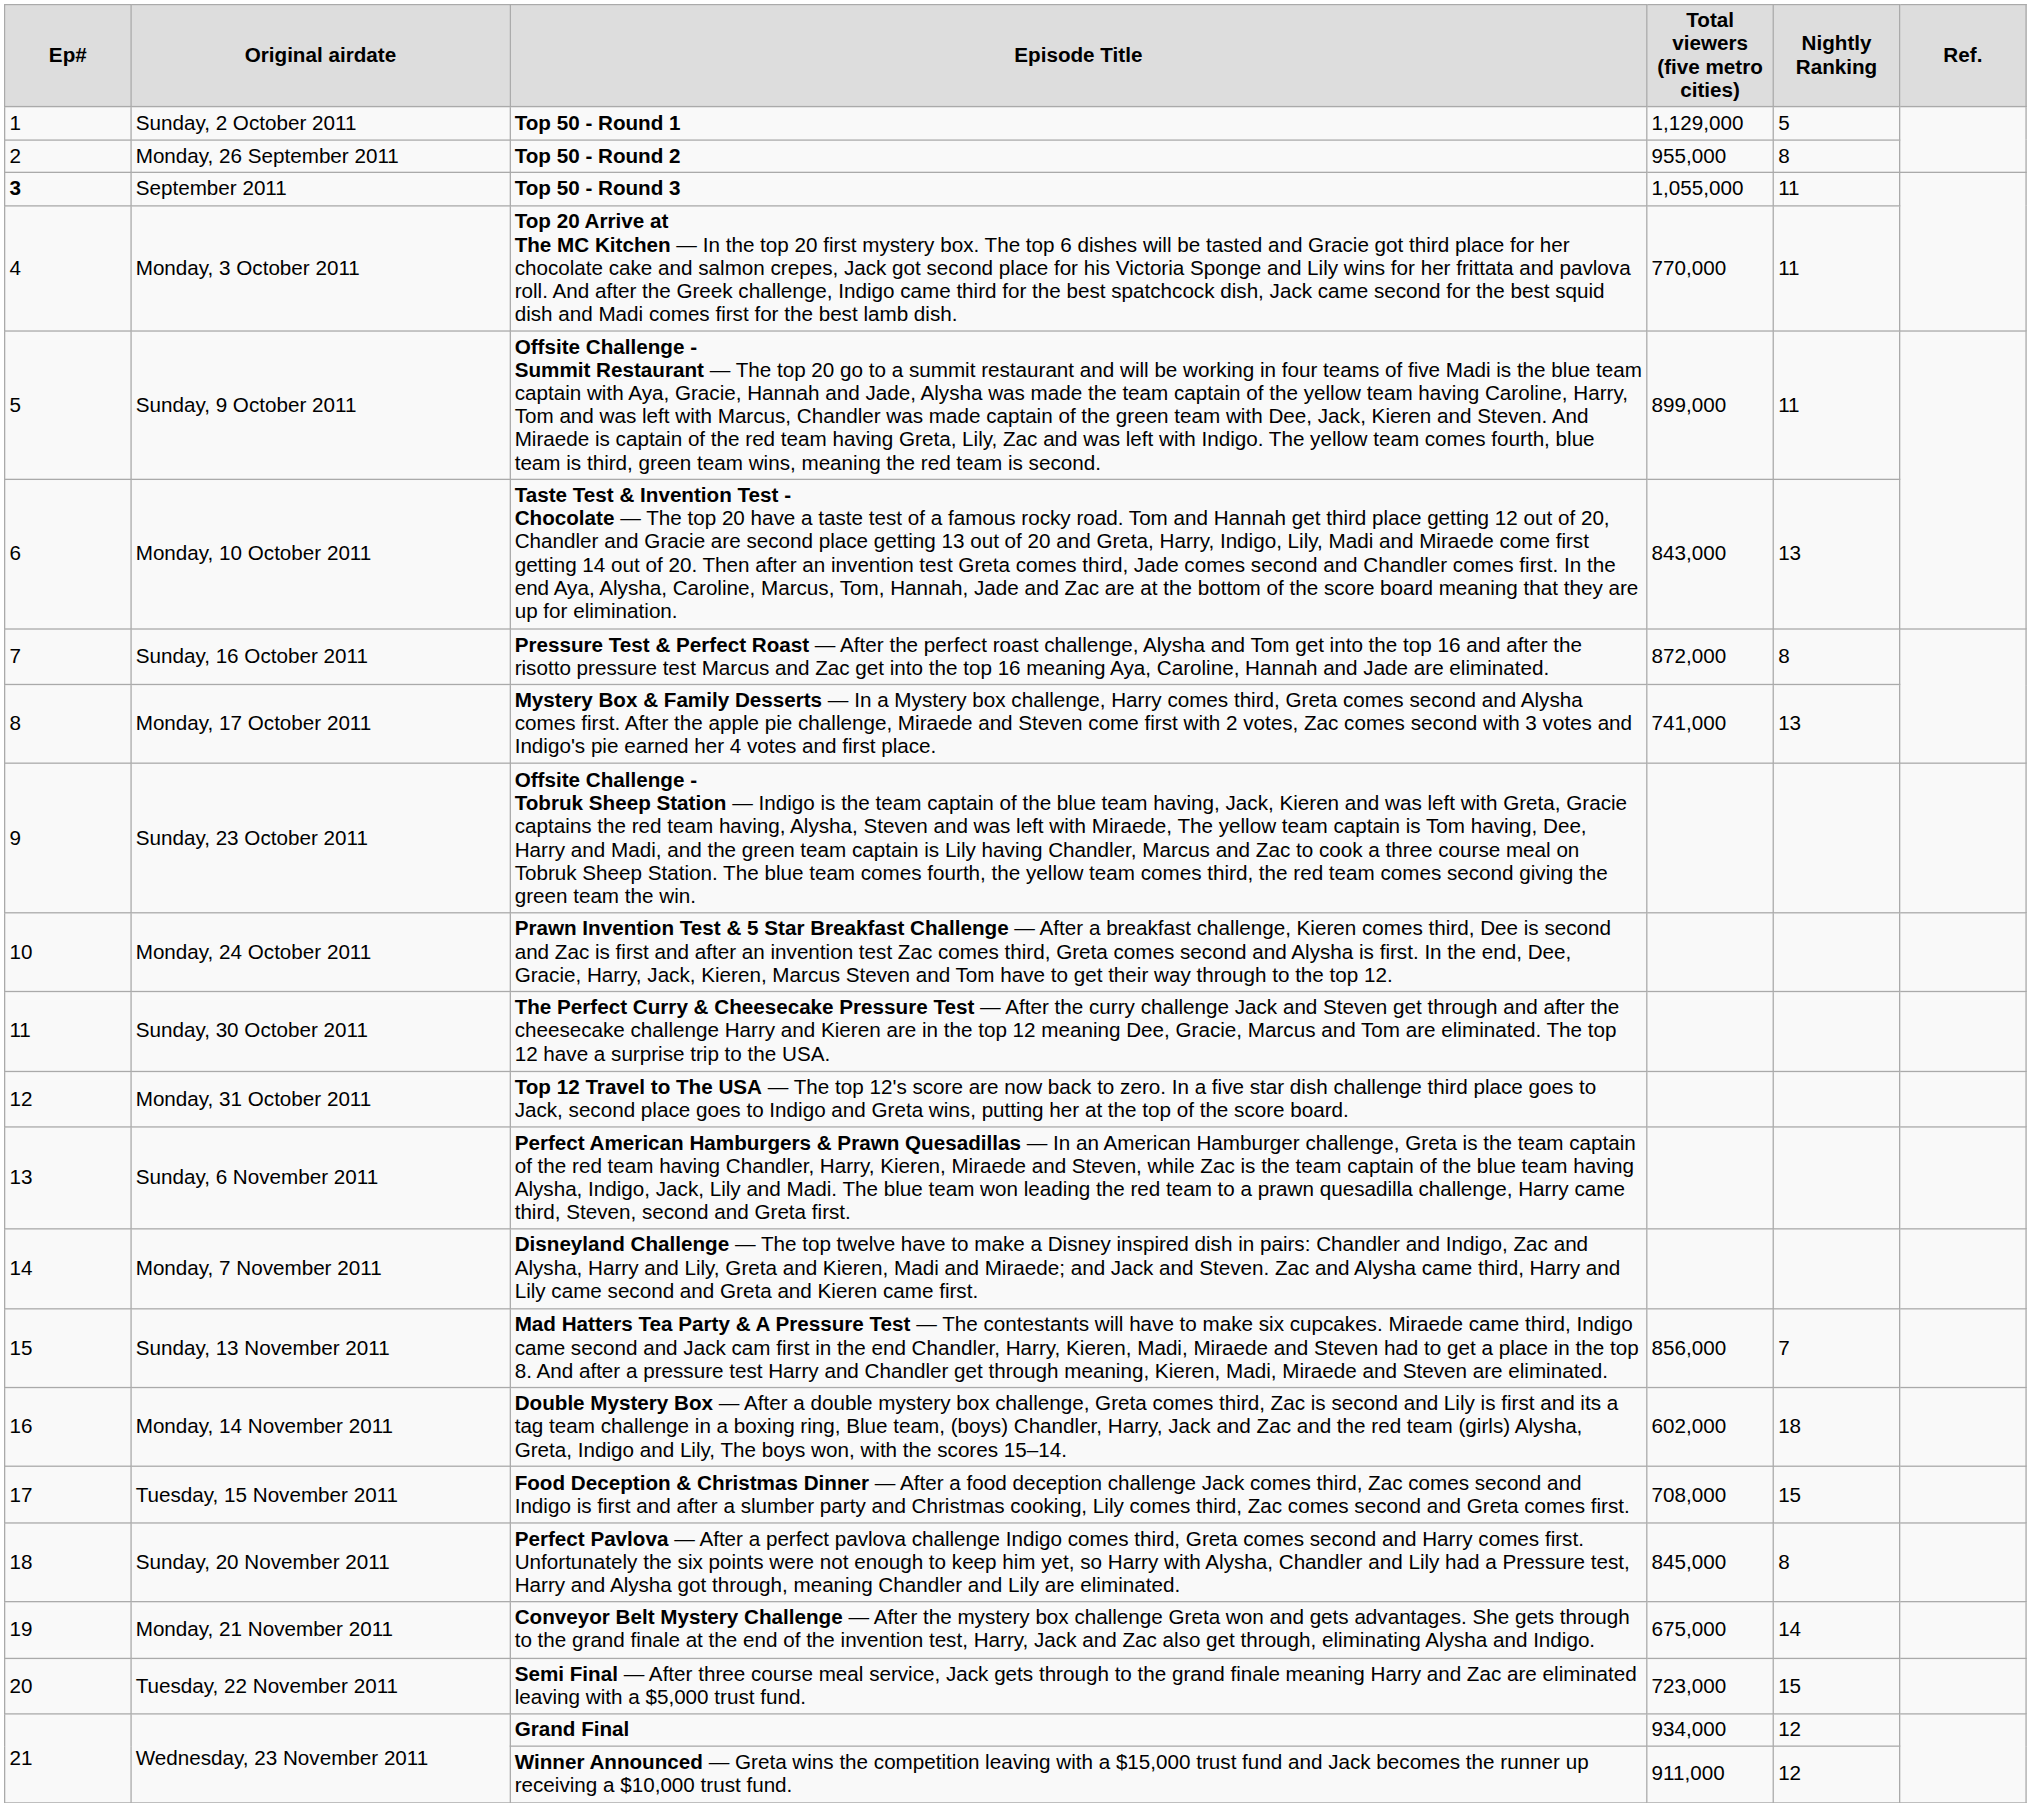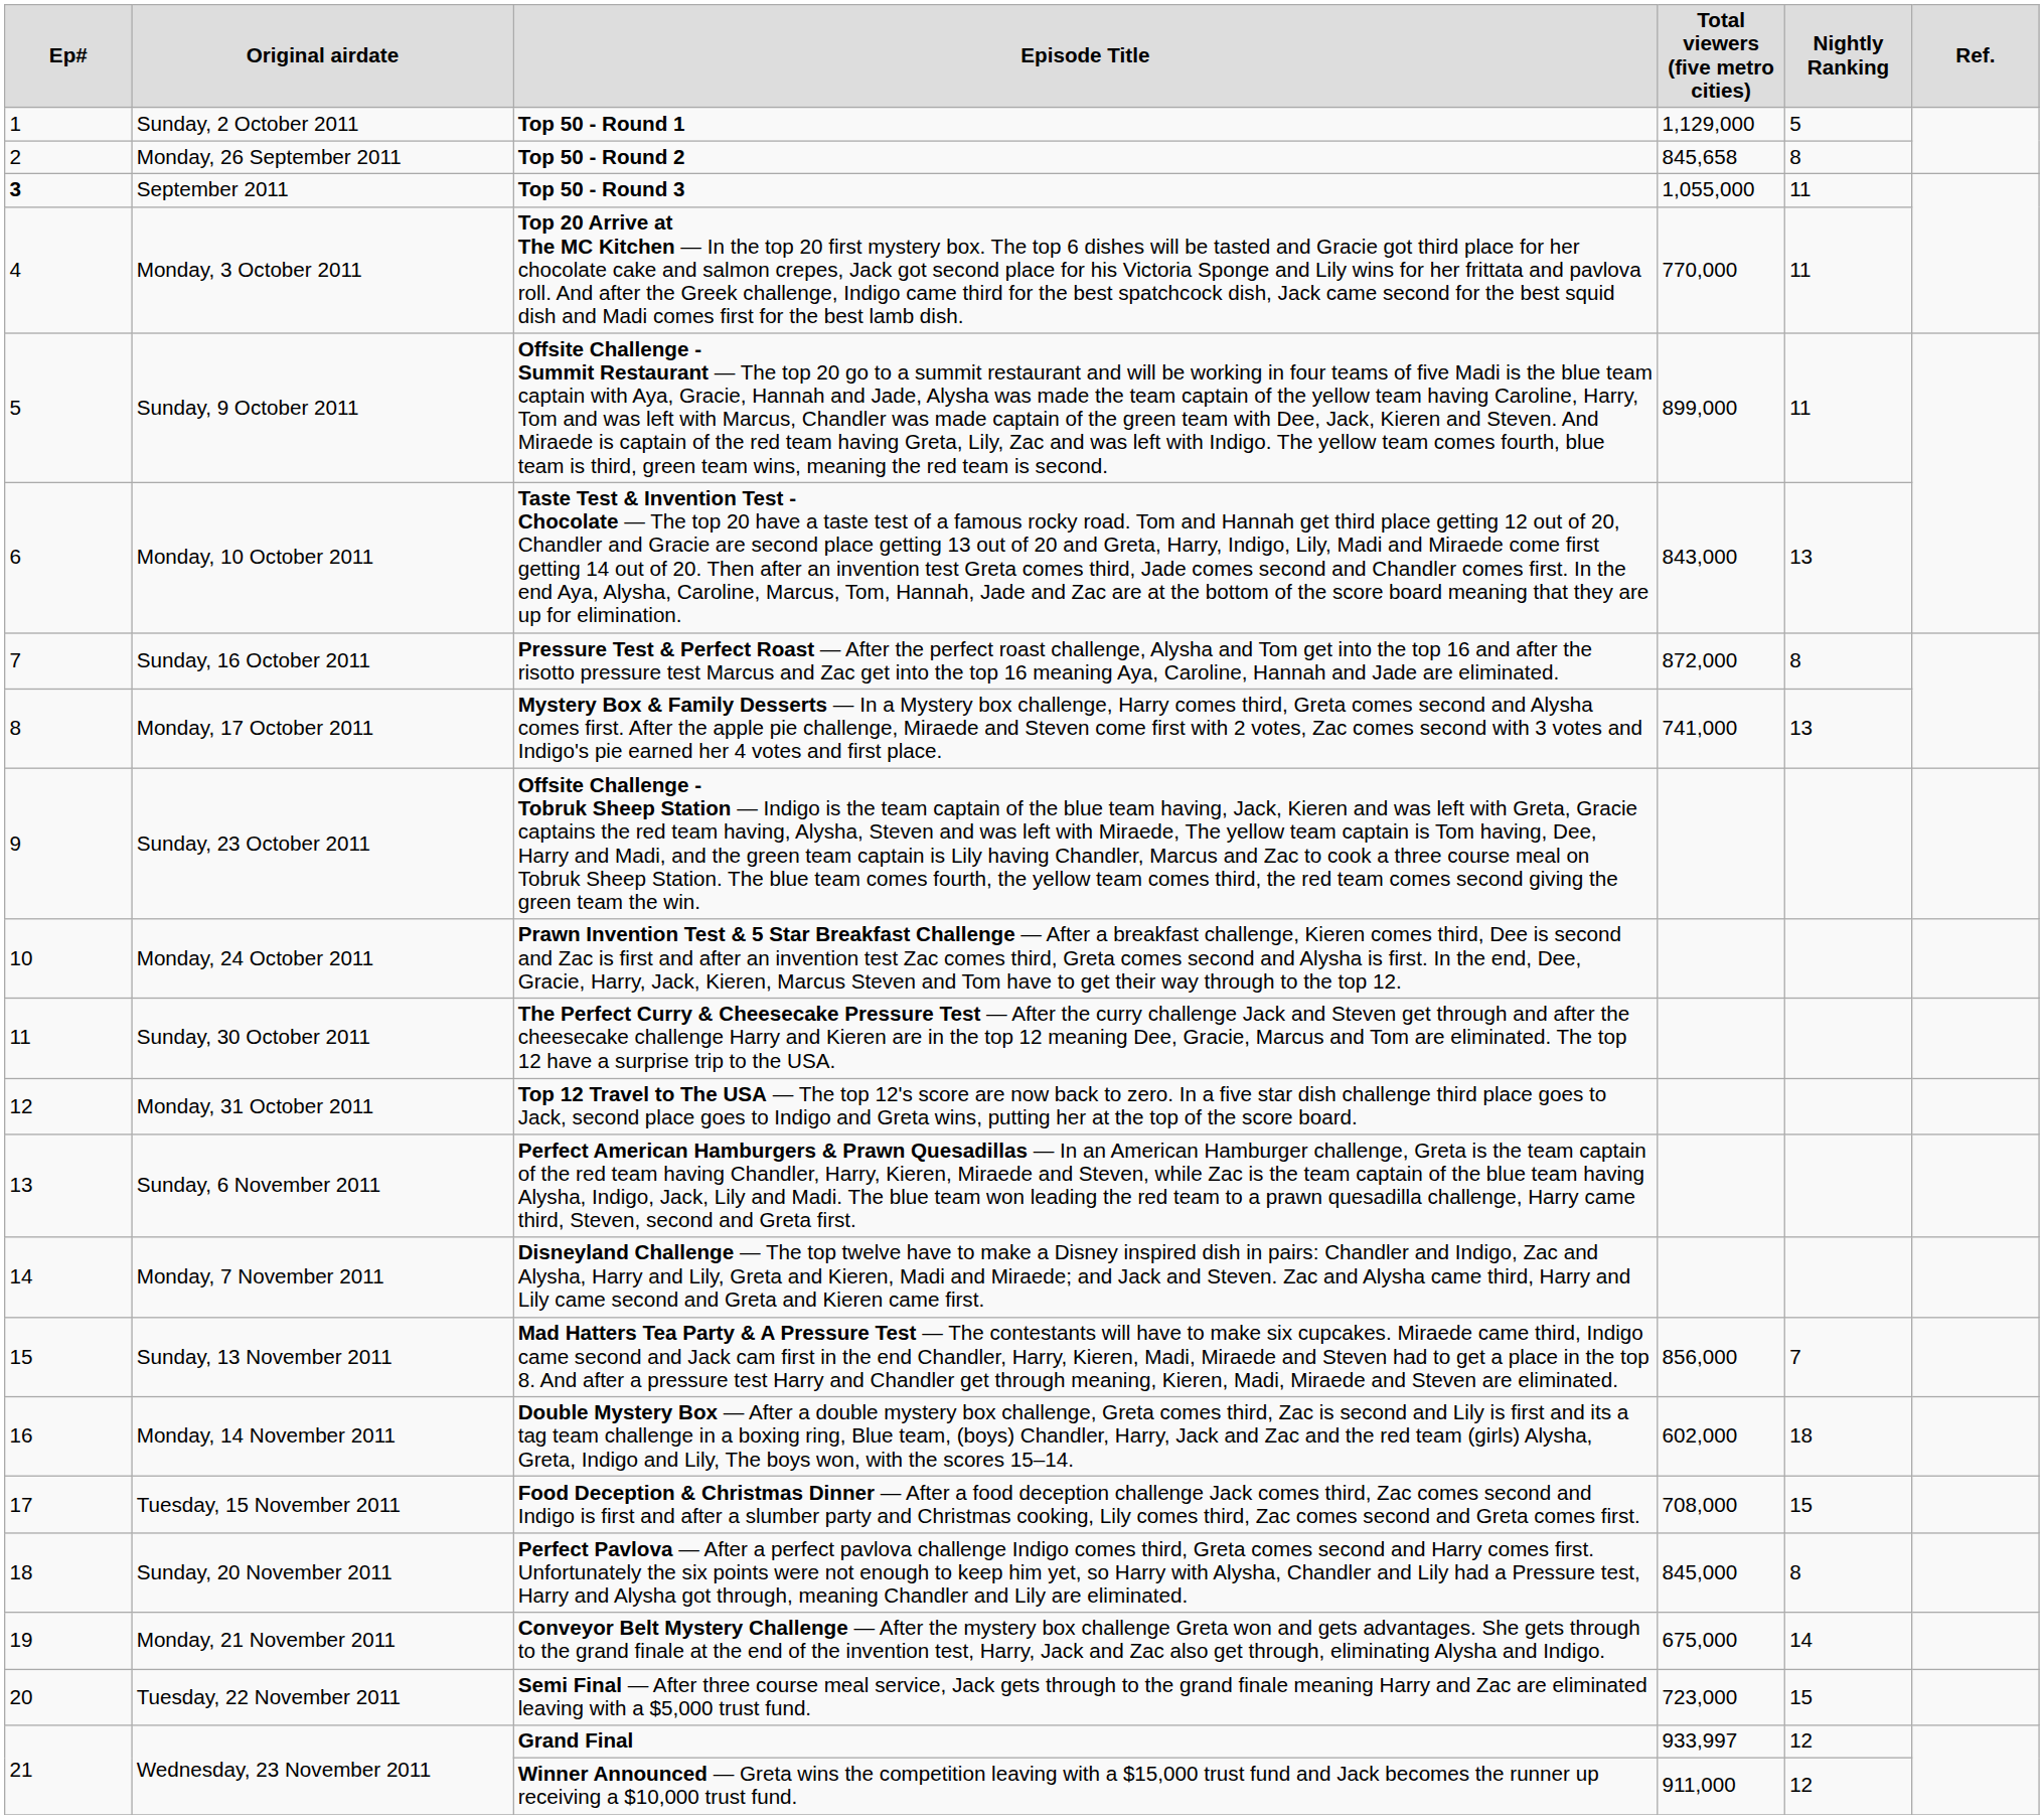Top 50 - Round 2 | Total viewers (five metro cities): 955,000 -> 845,658
Grand Final | Total viewers (five metro cities): 934,000 -> 933,997
